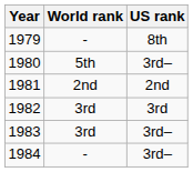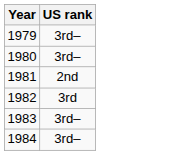- column: World rank | - | 5th | 2nd | 3rd | 3rd | -
1979 | US rank: 8th -> 3rd–
